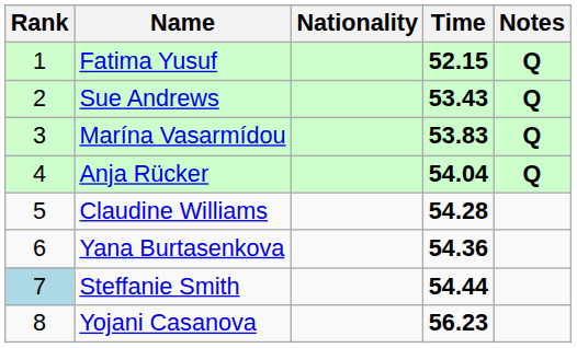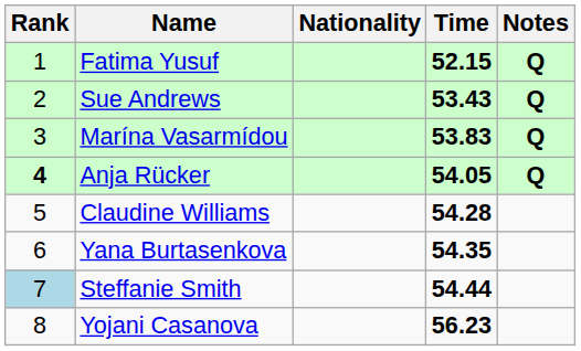Anja Rücker | Rank: normal -> bold
Anja Rücker | Time: 54.04 -> 54.05
Yana Burtasenkova | Time: 54.36 -> 54.35
